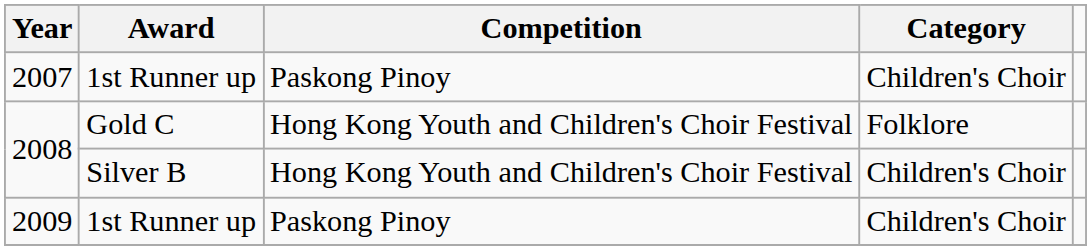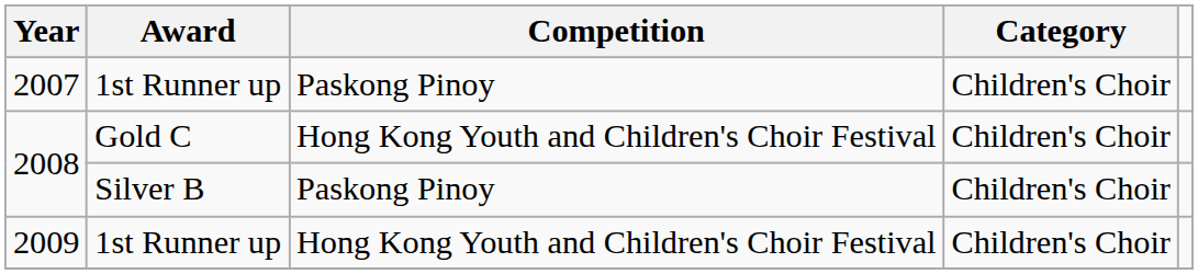2008 / Gold C | Category: Folklore -> Children's Choir
2008 / Silver B | Competition: Hong Kong Youth and Children's Choir Festival -> Paskong Pinoy
2009 | Competition: Paskong Pinoy -> Hong Kong Youth and Children's Choir Festival
